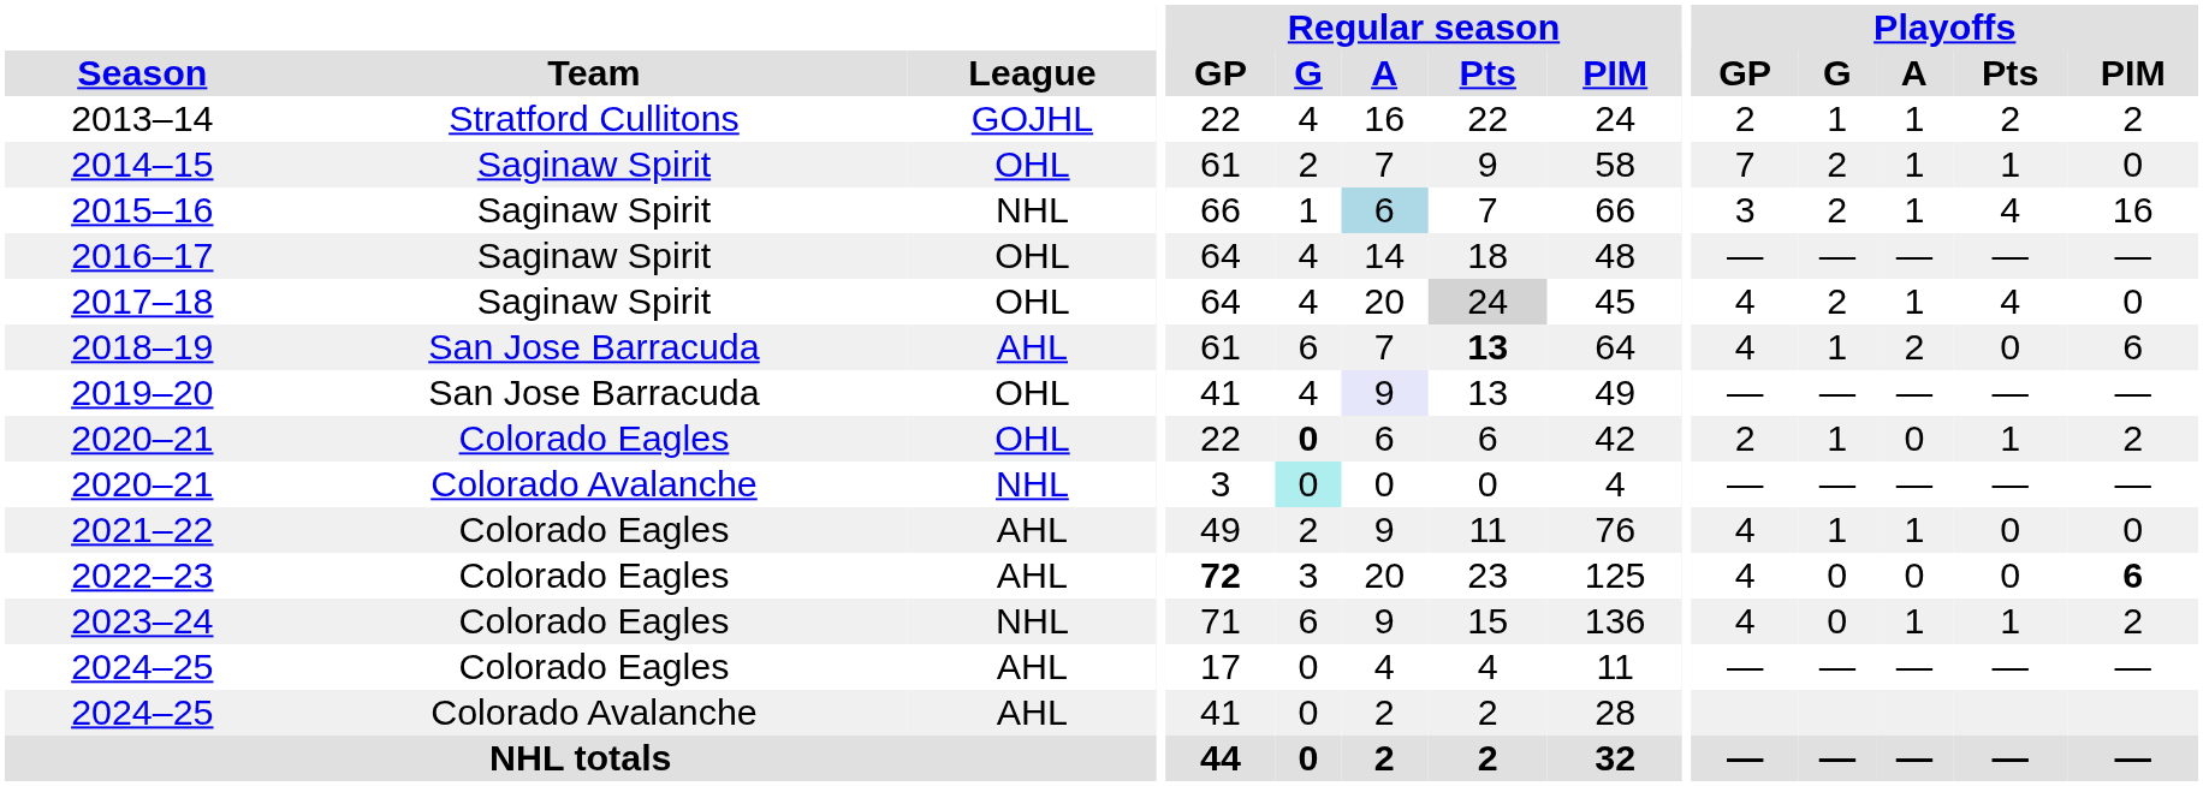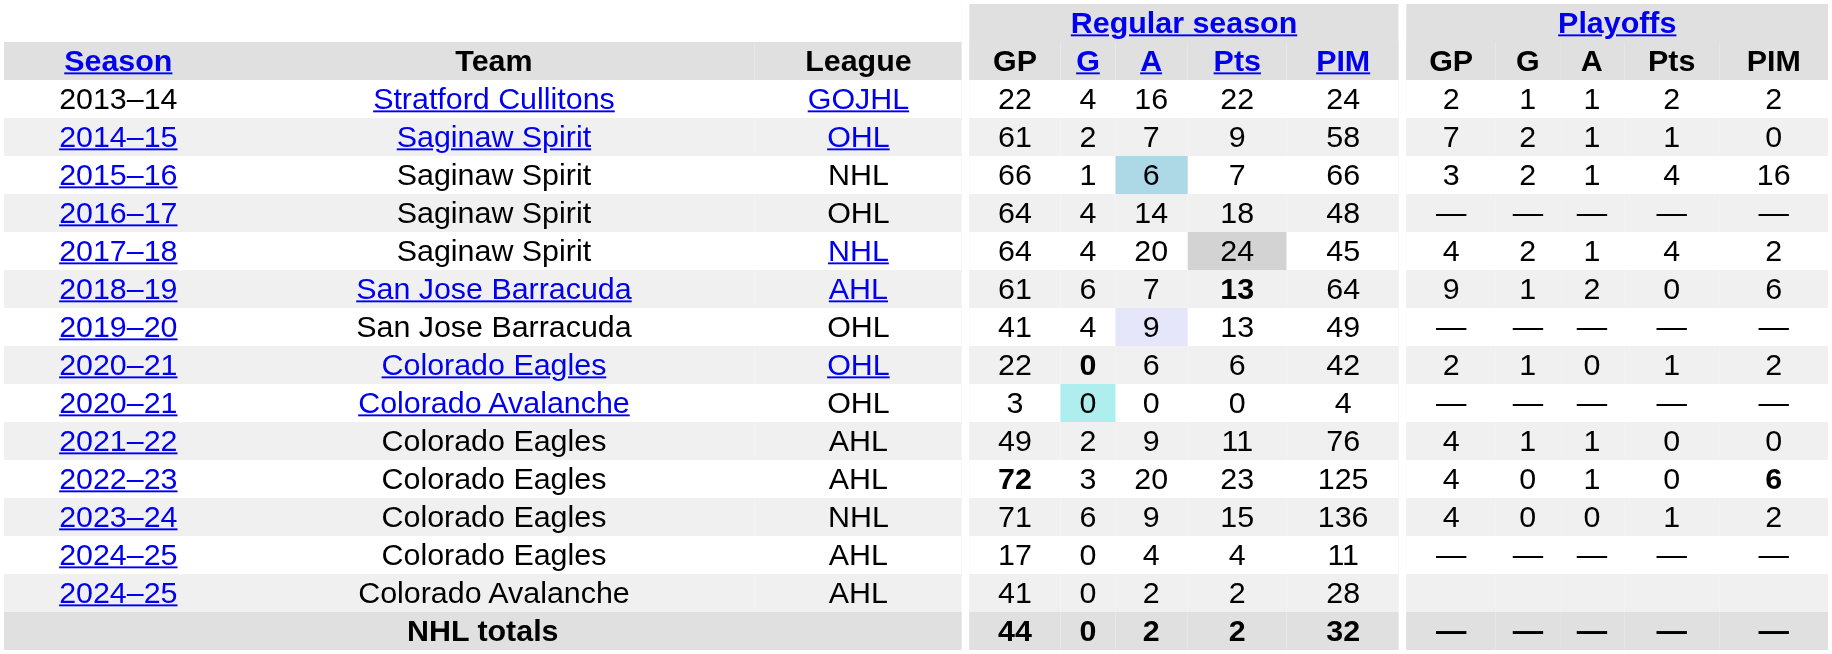2017–18 | League: OHL -> NHL
2017–18 | Playoffs / PIM: 0 -> 2
2018–19 | Playoffs / GP: 4 -> 9
2020–21 / Colorado Avalanche | League: NHL -> OHL
2022–23 | Playoffs / A: 0 -> 1
2023–24 | Playoffs / A: 1 -> 0
